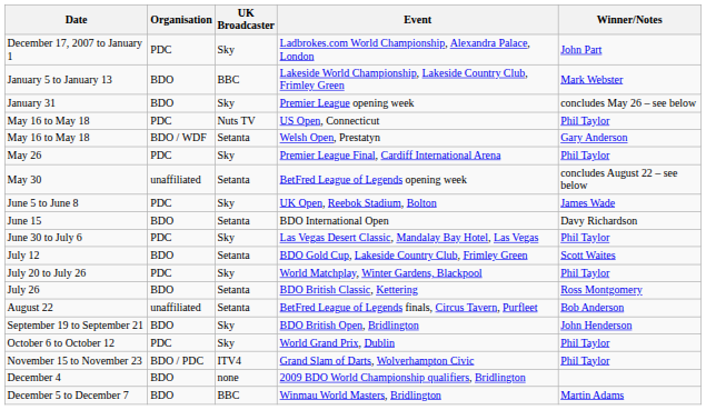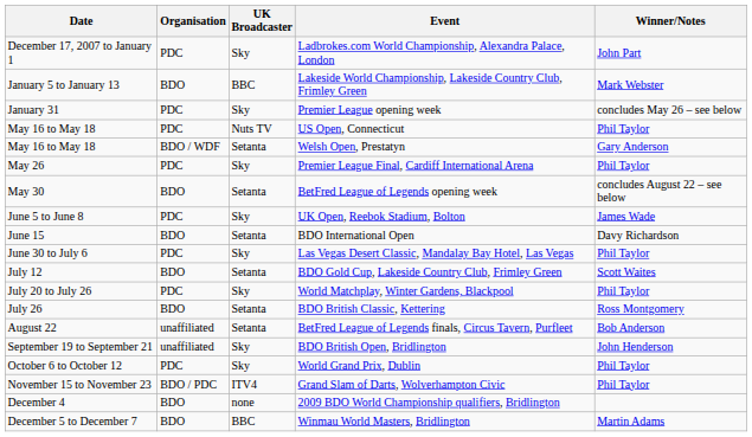Premier League opening week | Organisation: BDO -> PDC
BetFred League of Legends opening week | Organisation: unaffiliated -> BDO
BDO British Open, Bridlington | Organisation: BDO -> unaffiliated
